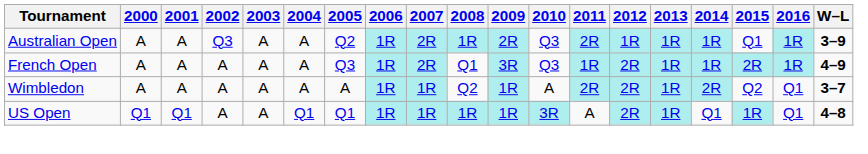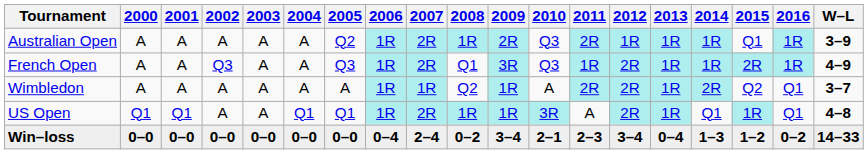Australian Open | 2002: Q3 -> A
French Open | 2002: A -> Q3
US Open | 2007: 1R -> 2R
+ row: Win–loss | 0–0 | 0–0 | 0–0 | 0–0 | 0–0 | 0–0 | 0–4 | 2–4 | 0–2 | 3–4 | 2–1 | 2–3 | 3–4 | 0–4 | 1–3 | 1–2 | 0–2 | 14–33
